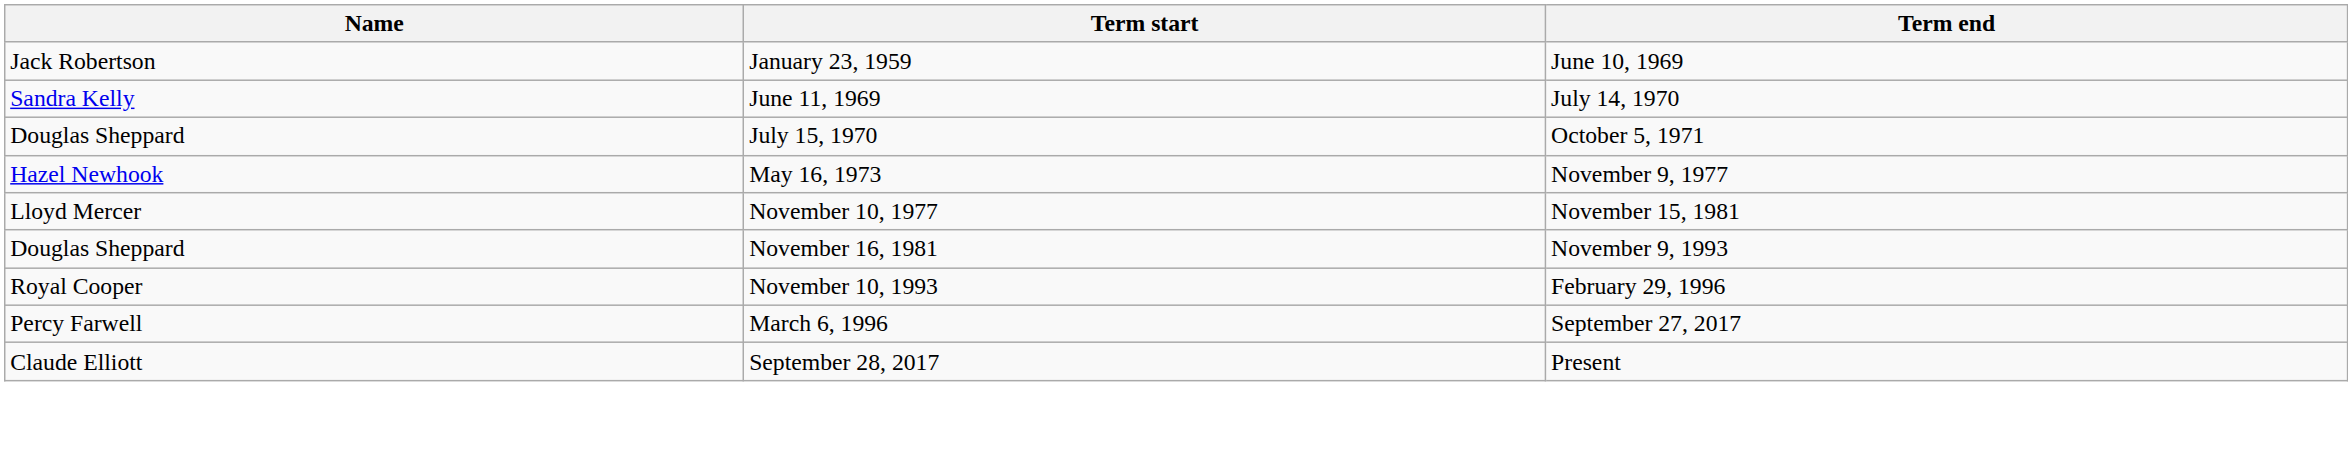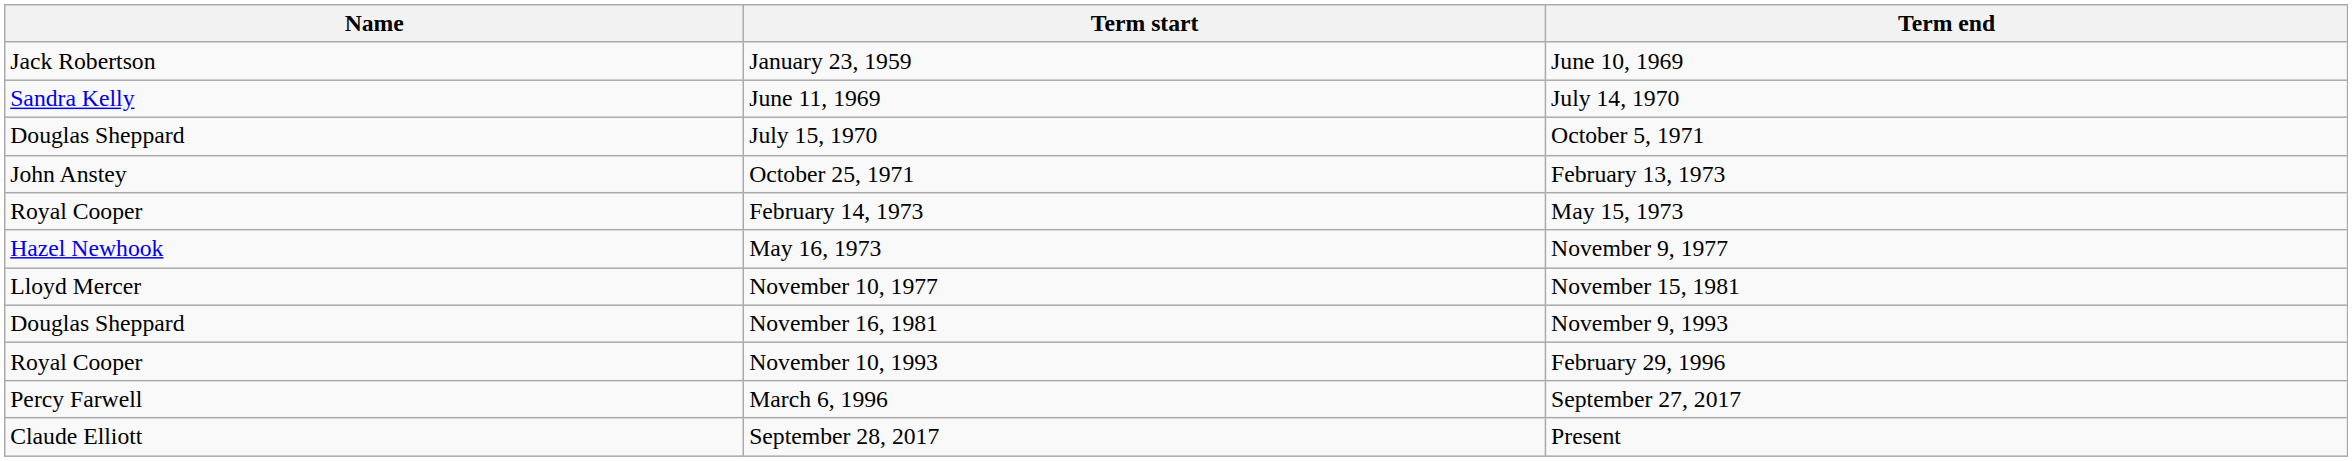+ row: John Anstey | October 25, 1971 | February 13, 1973
+ row: Royal Cooper | February 14, 1973 | May 15, 1973
